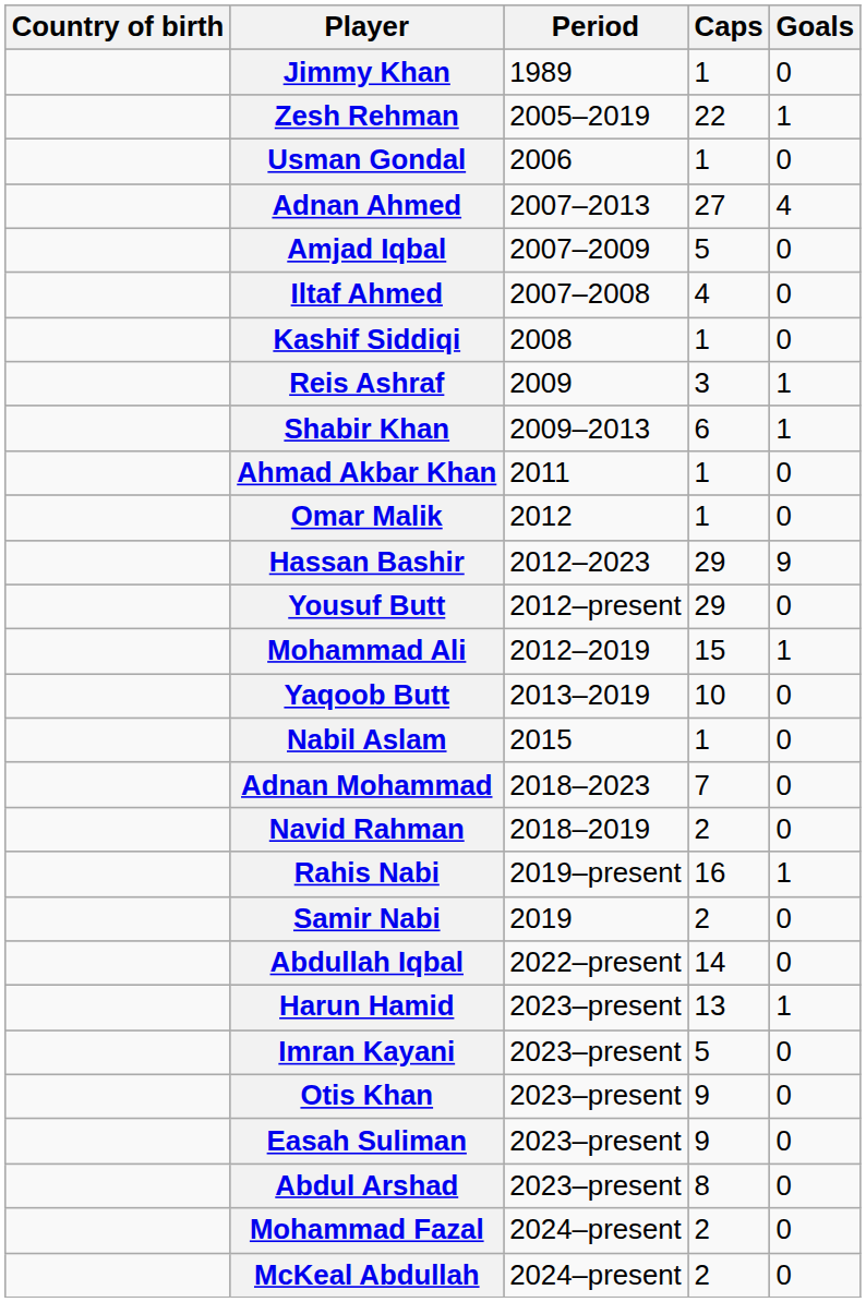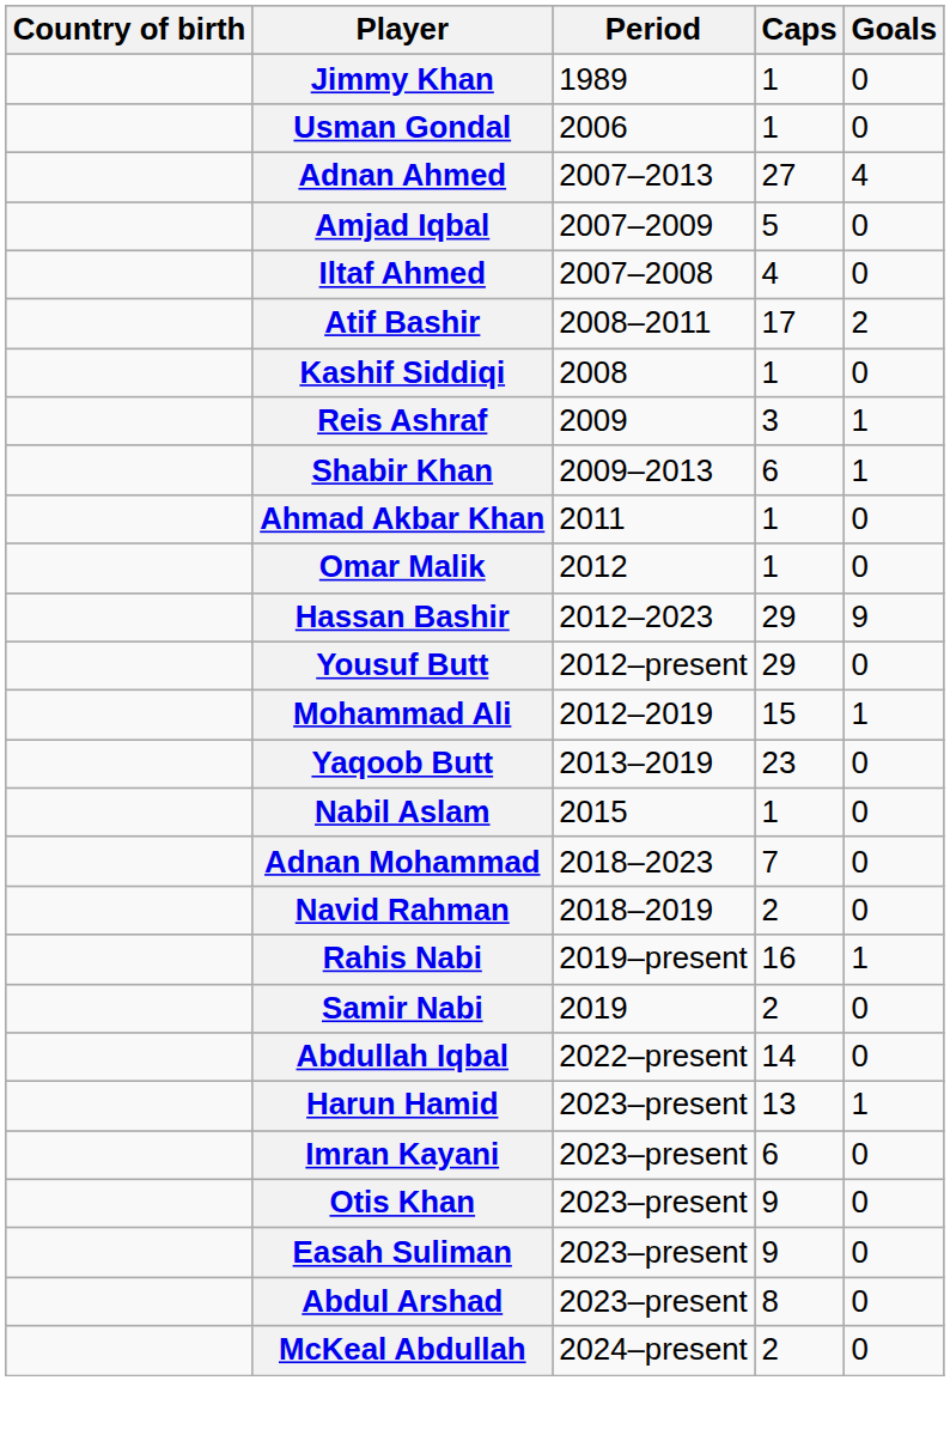- row: Zesh Rehman | 2005–2019 | 22 | 1
+ row: Atif Bashir | 2008–2011 | 17 | 2
Yaqoob Butt | Caps: 10 -> 23
Imran Kayani | Caps: 5 -> 6
- row: Mohammad Fazal | 2024–present | 2 | 0
